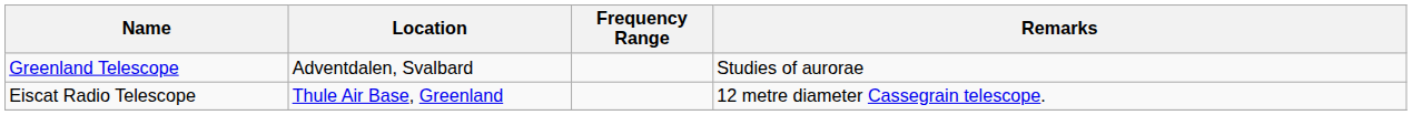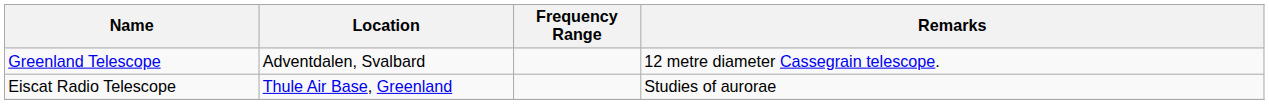Greenland Telescope | Remarks: Studies of aurorae -> 12 metre diameter Cassegrain telescope.
Eiscat Radio Telescope | Remarks: 12 metre diameter Cassegrain telescope. -> Studies of aurorae
